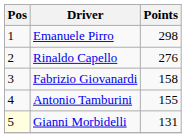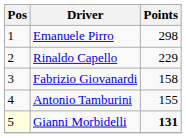Rinaldo Capello | Points: 276 -> 229
Gianni Morbidelli | Points: normal -> bold
